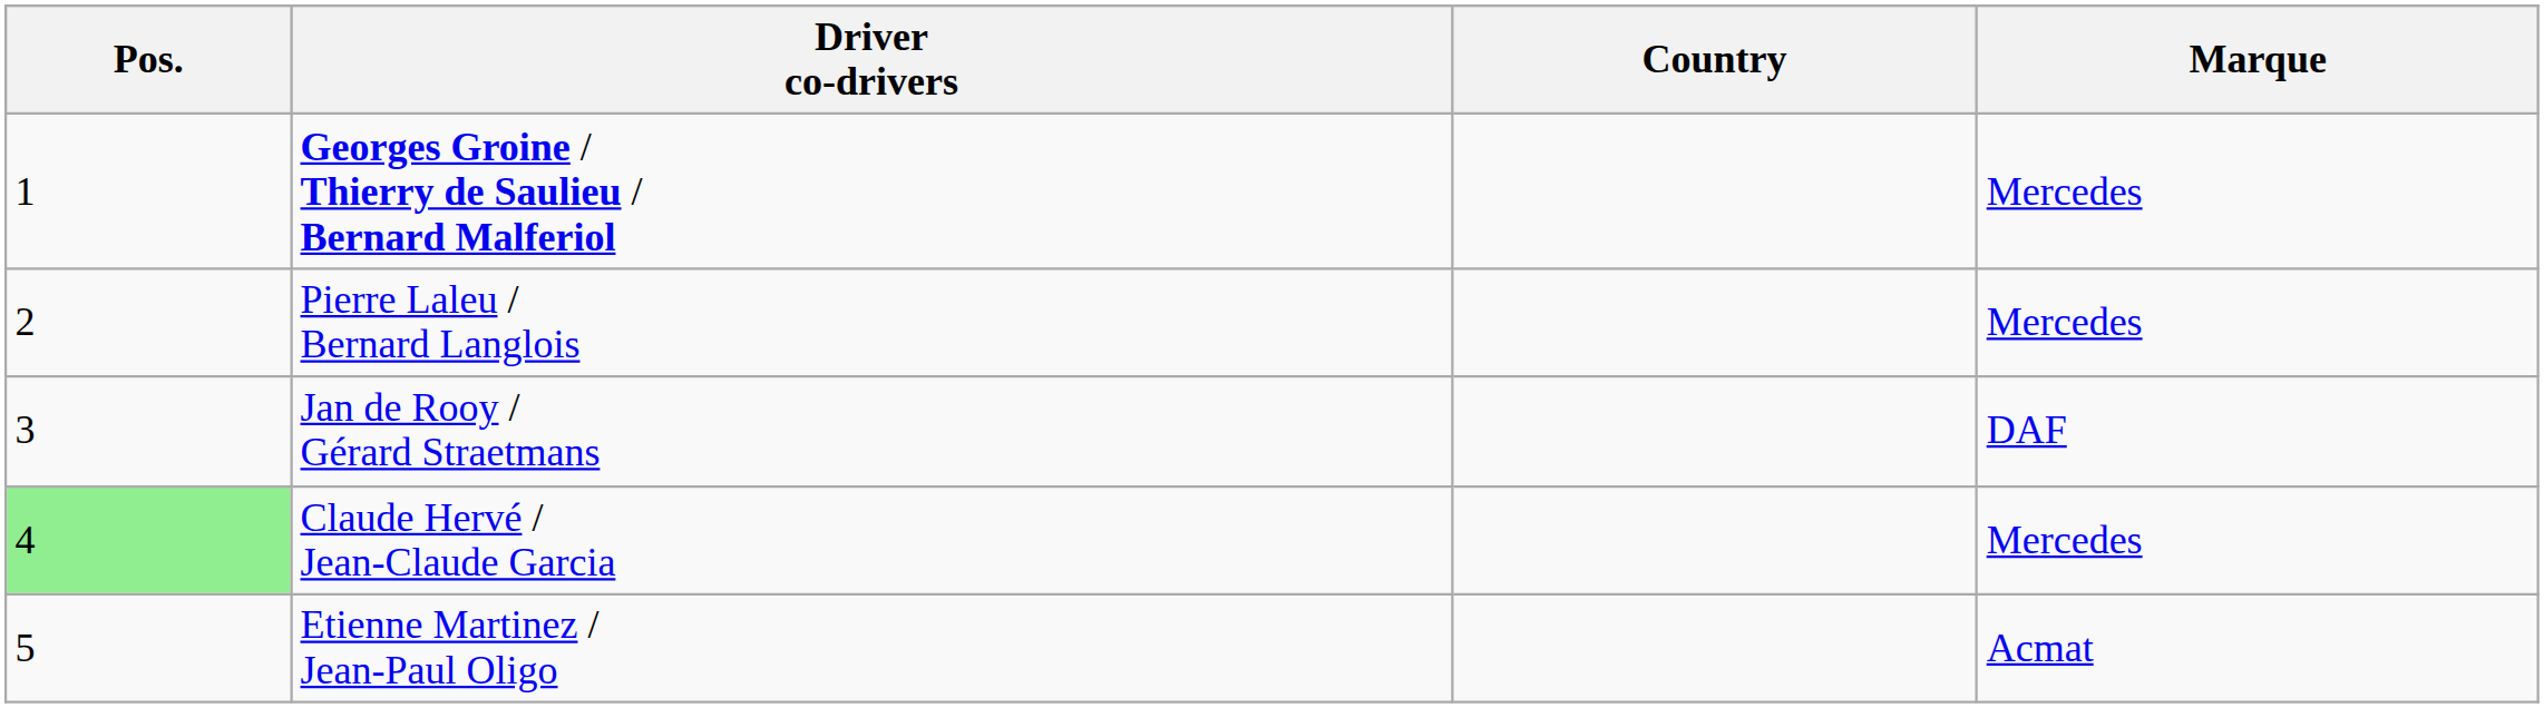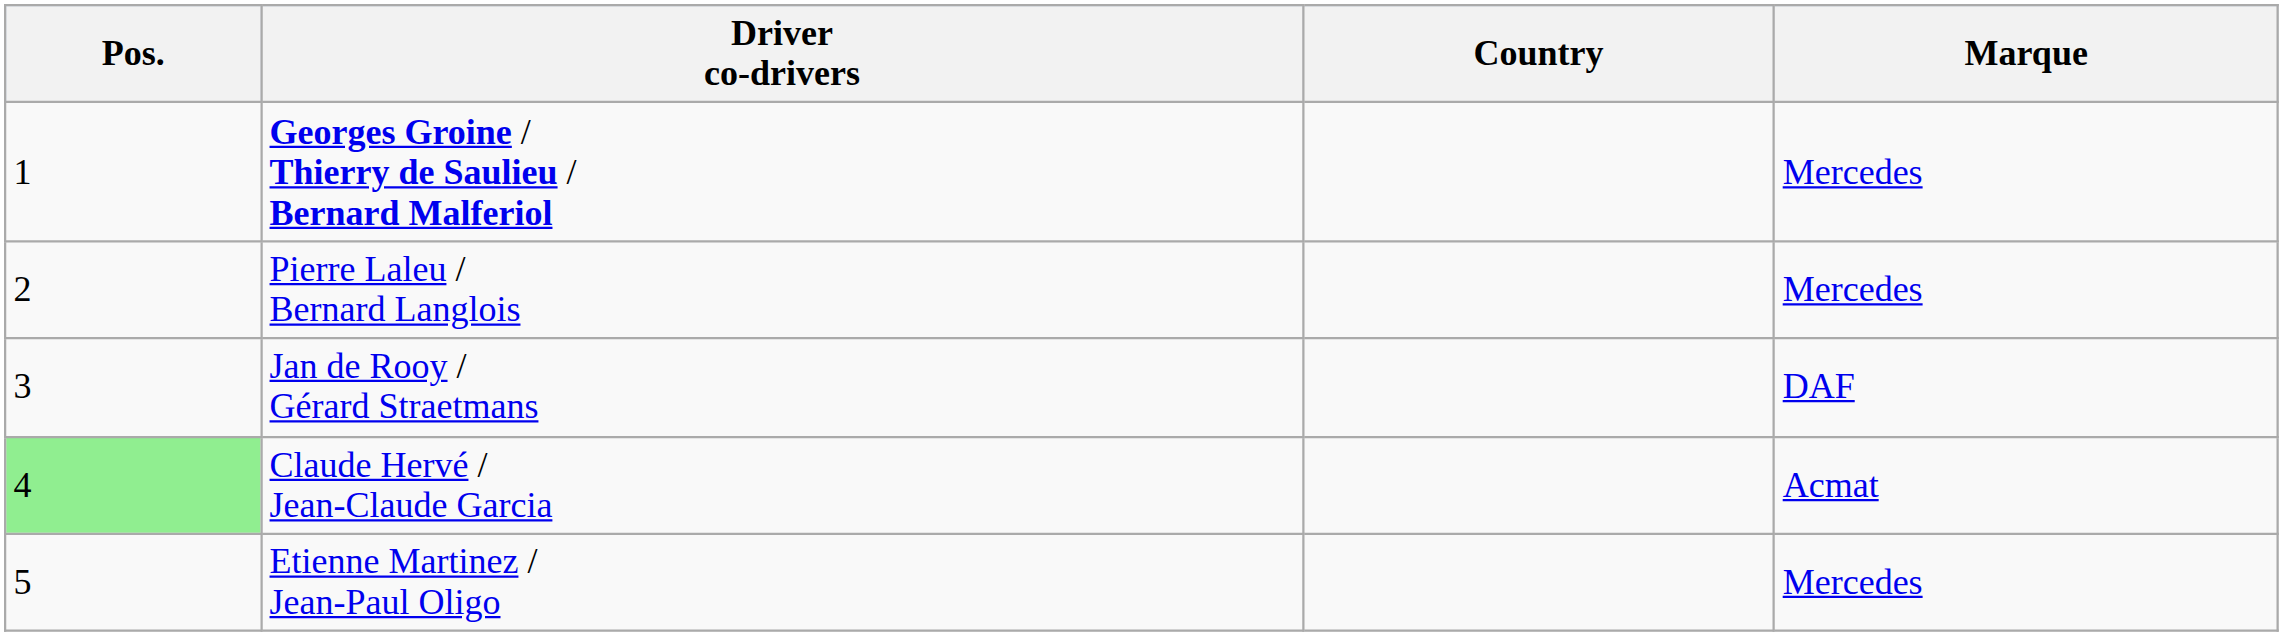Claude Hervé / Jean-Claude Garcia | Marque: Mercedes -> Acmat
Etienne Martinez / Jean-Paul Oligo | Marque: Acmat -> Mercedes
